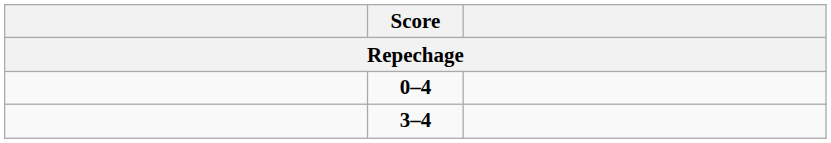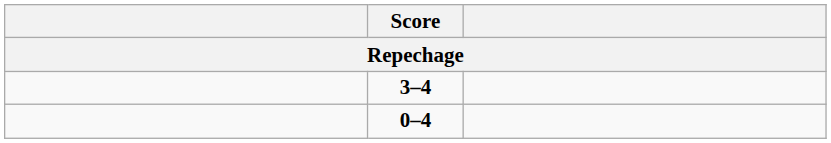rows swapped: 0–4 <-> 3–4
